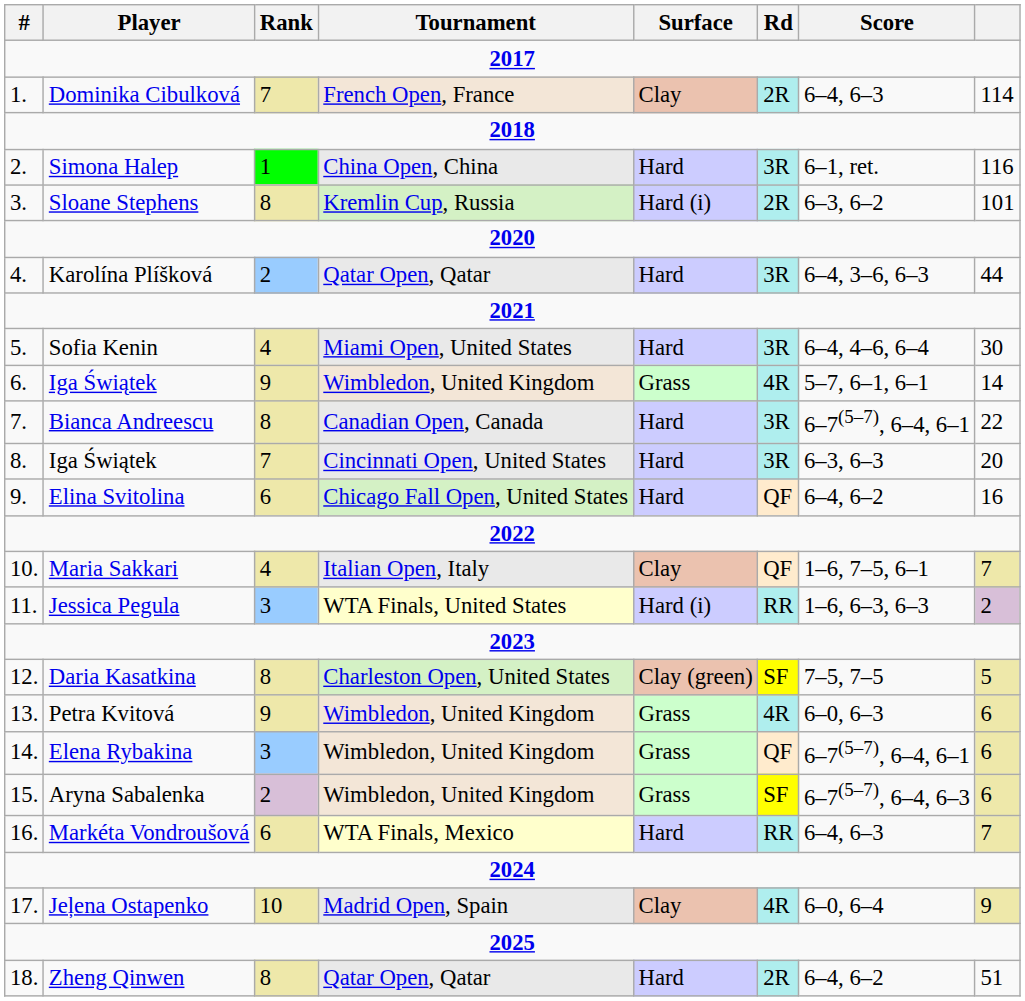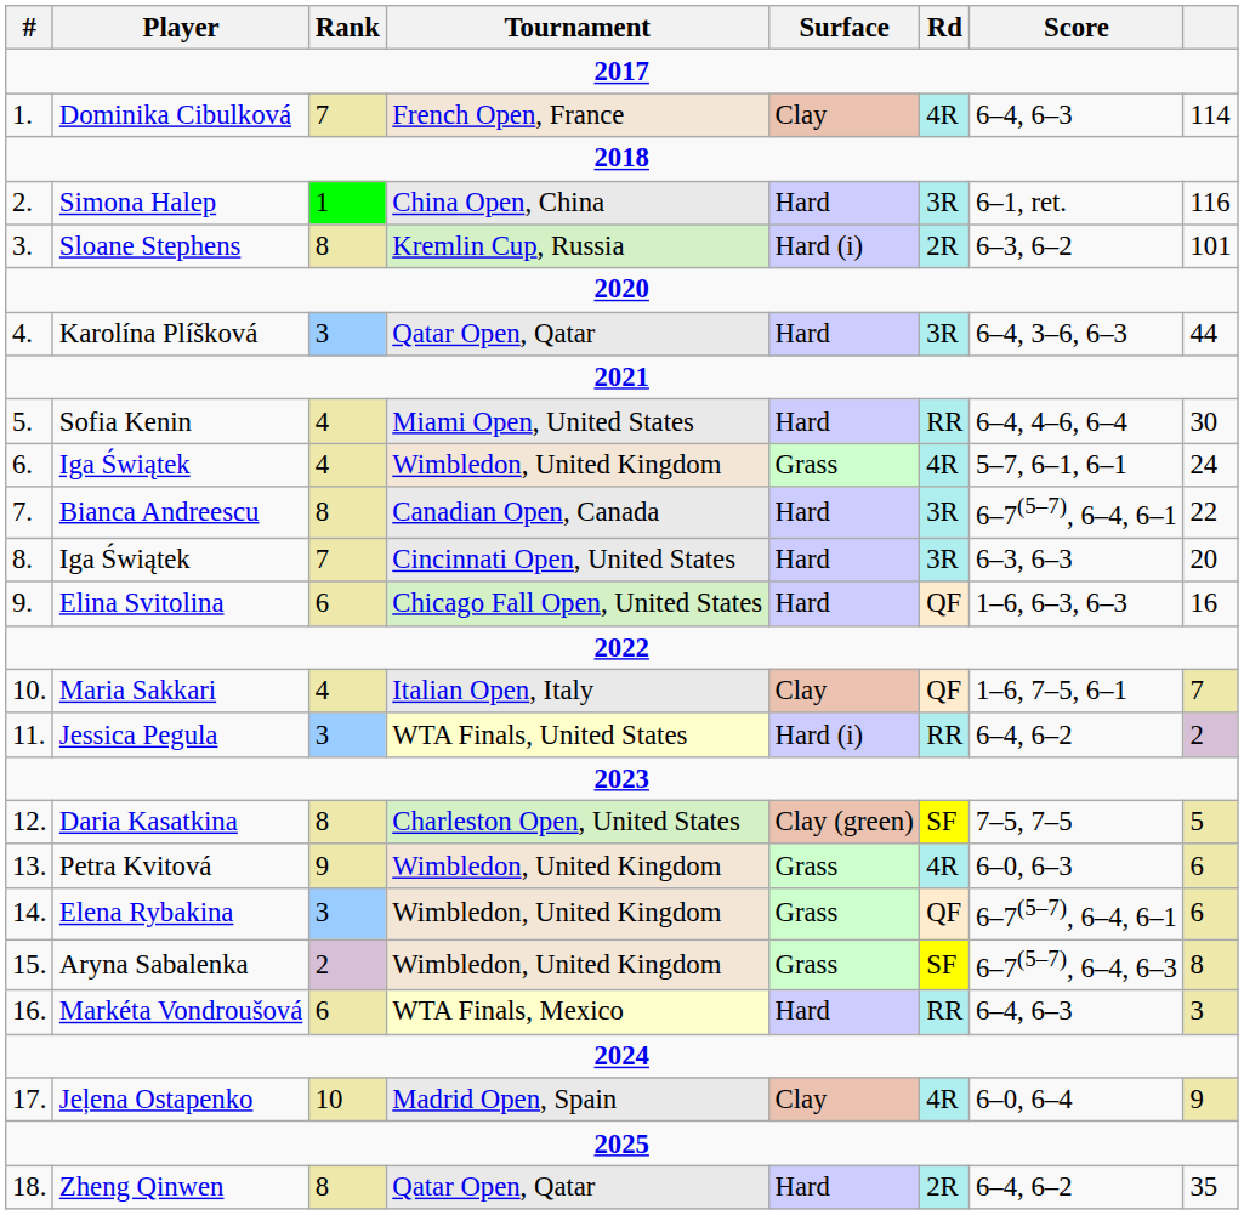Dominika Cibulková | Rd: 2R -> 4R
Karolína Plíšková | Rank: 2 -> 3
Sofia Kenin | Rd: 3R -> RR
6. / Iga Świątek | Rank: 9 -> 4
6. / Iga Świątek | column 8: 14 -> 24
Elina Svitolina | Score: 6–4, 6–2 -> 1–6, 6–3, 6–3
Jessica Pegula | Score: 1–6, 6–3, 6–3 -> 6–4, 6–2
Aryna Sabalenka | column 8: 6 -> 8
Markéta Vondroušová | column 8: 7 -> 3
Zheng Qinwen | column 8: 51 -> 35
